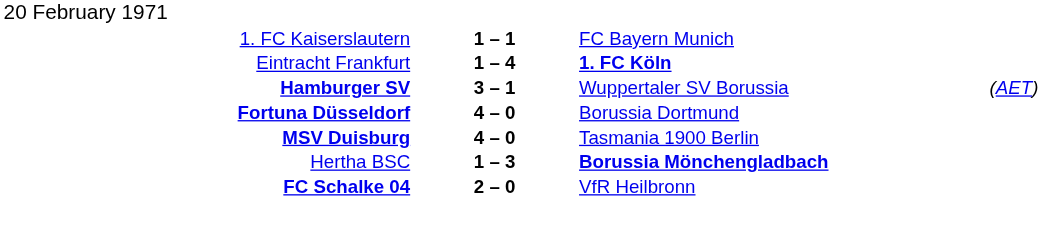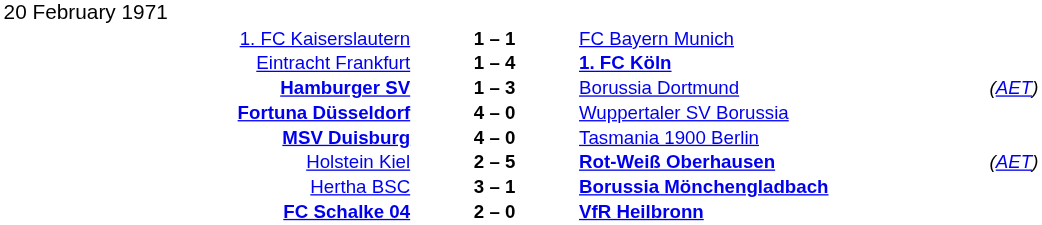Hamburger SV | column 2: 3 – 1 -> 1 – 3
Hamburger SV | column 3: Wuppertaler SV Borussia -> Borussia Dortmund
Fortuna Düsseldorf | column 3: Borussia Dortmund -> Wuppertaler SV Borussia
+ row: Holstein Kiel | 2 – 5 | Rot-Weiß Oberhausen | (AET)
Hertha BSC | column 2: 1 – 3 -> 3 – 1
FC Schalke 04 | column 3: normal -> bold
